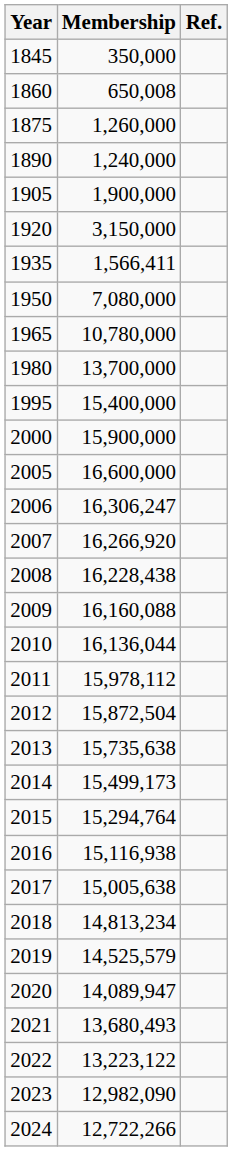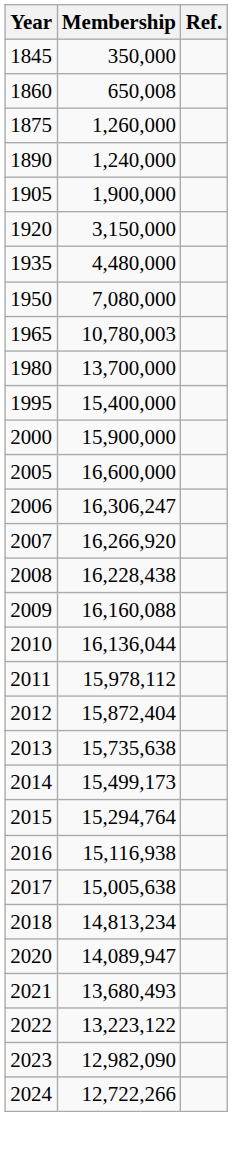1935 | Membership: 1,566,411 -> 4,480,000
1965 | Membership: 10,780,000 -> 10,780,003
2012 | Membership: 15,872,504 -> 15,872,404
- row: 2019 | 14,525,579
